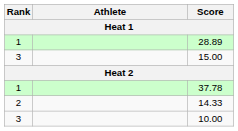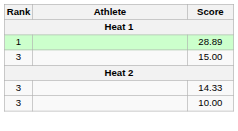- row: 1 | 37.78
14.33 | Rank: 2 -> 3
